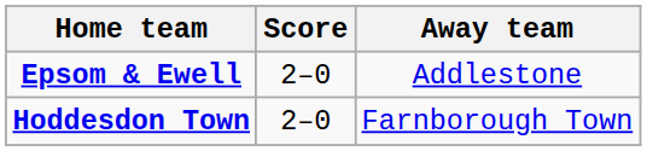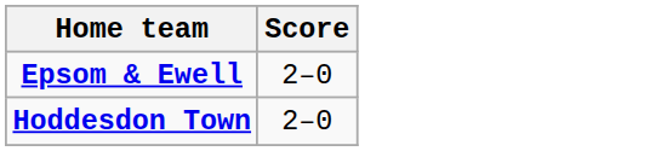- column: Away team | Addlestone | Farnborough Town
